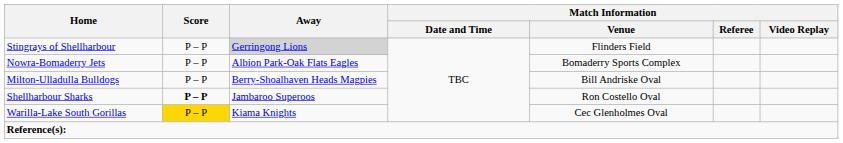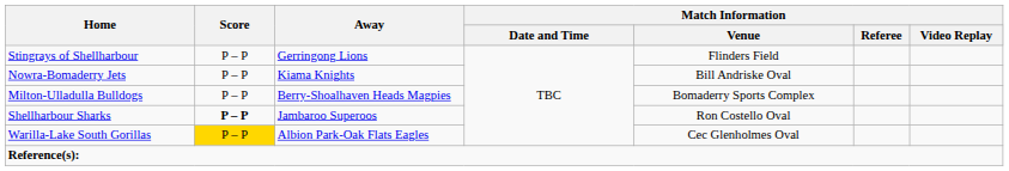Stingrays of Shellharbour | Away: lightgrey background -> no background
Nowra-Bomaderry Jets | Away: Albion Park-Oak Flats Eagles -> Kiama Knights
Nowra-Bomaderry Jets | Match Information / Venue: Bomaderry Sports Complex -> Bill Andriske Oval
Milton-Ulladulla Bulldogs | Match Information / Venue: Bill Andriske Oval -> Bomaderry Sports Complex
Warilla-Lake South Gorillas | Away: Kiama Knights -> Albion Park-Oak Flats Eagles
